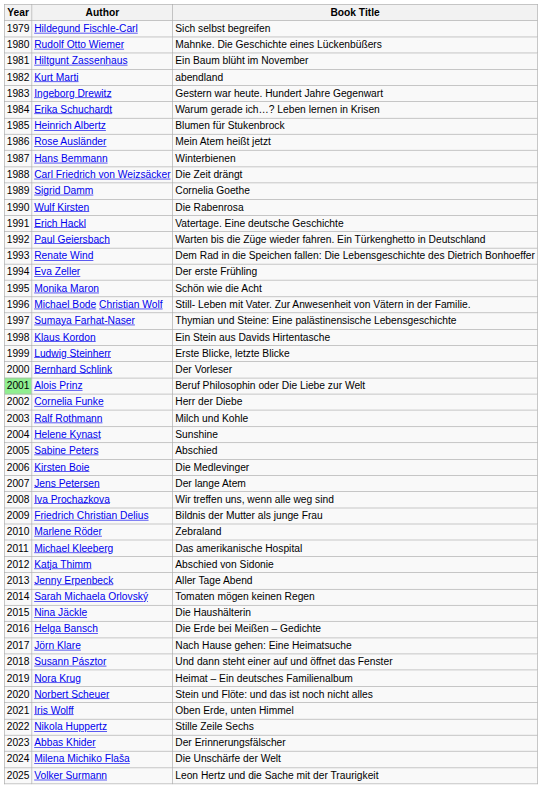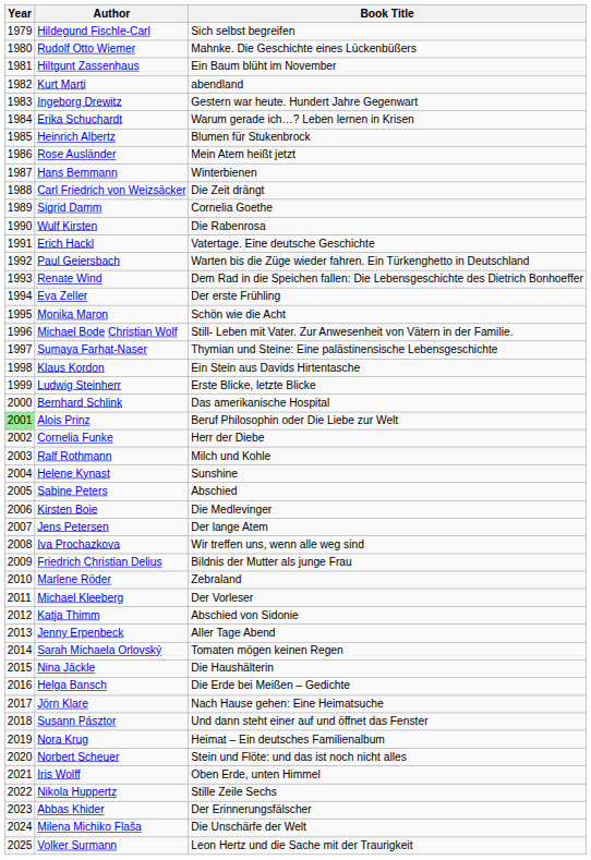Bernhard Schlink | Book Title: Der Vorleser -> Das amerikanische Hospital
Michael Kleeberg | Book Title: Das amerikanische Hospital -> Der Vorleser
